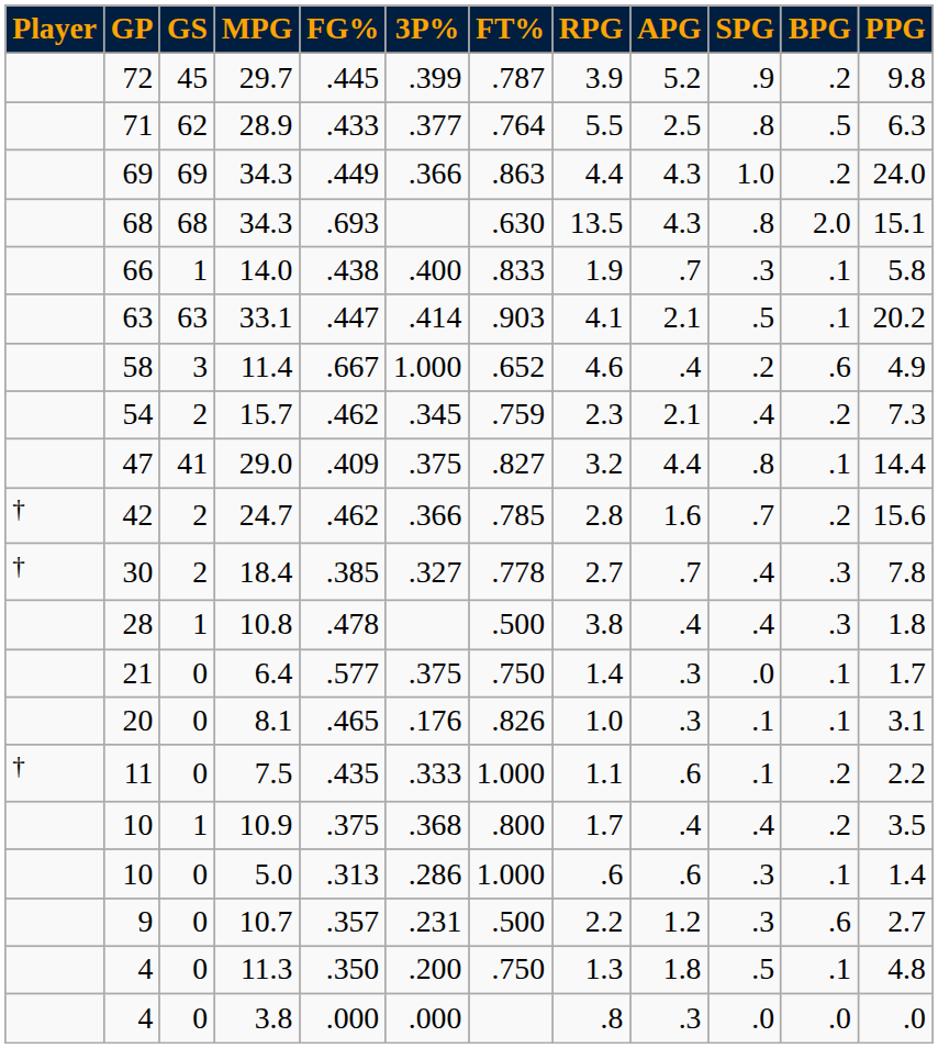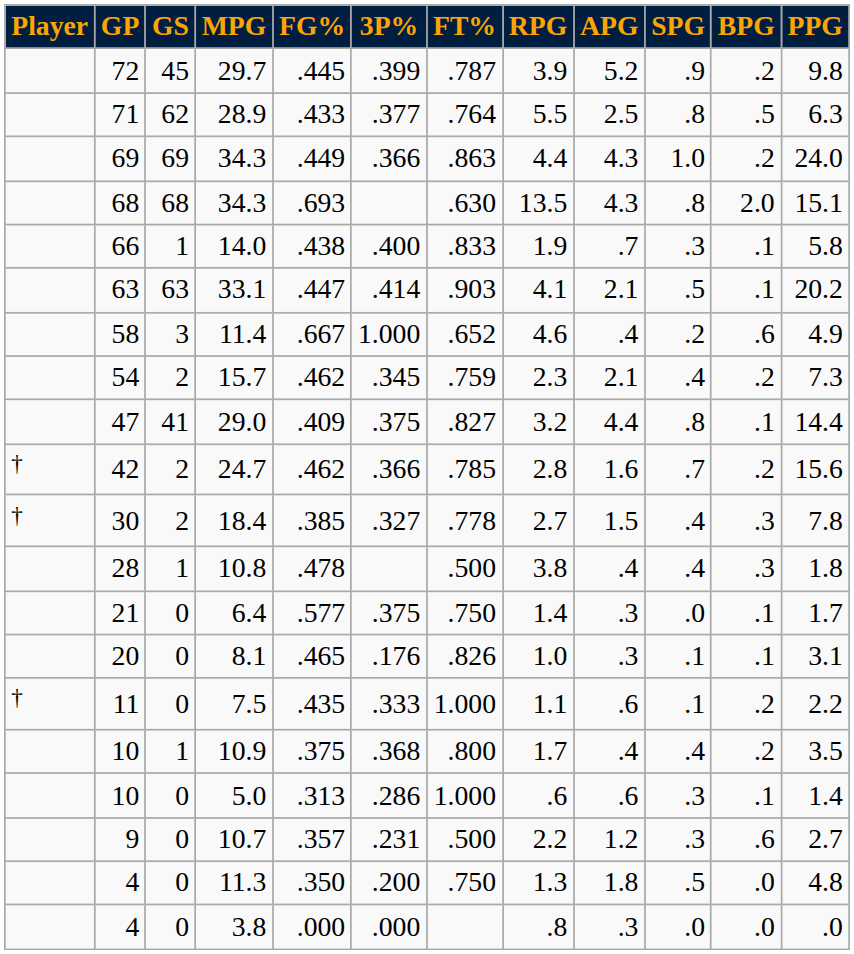18.4 | APG: .7 -> 1.5
11.3 | BPG: .1 -> .0
